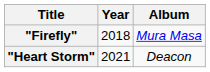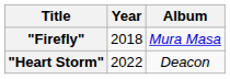"Heart Storm" | Year: 2021 -> 2022
